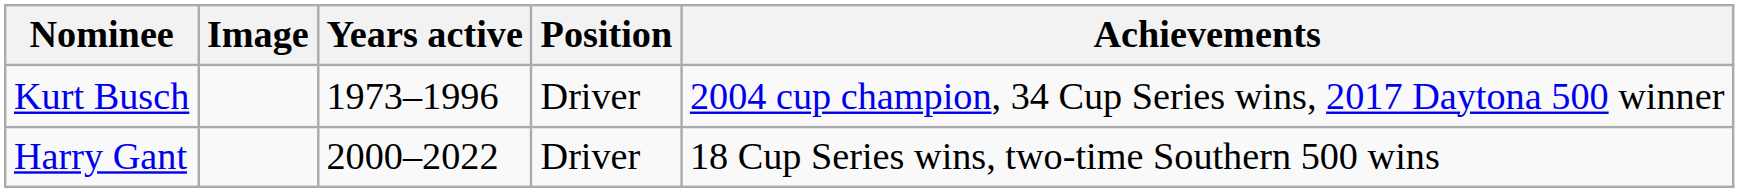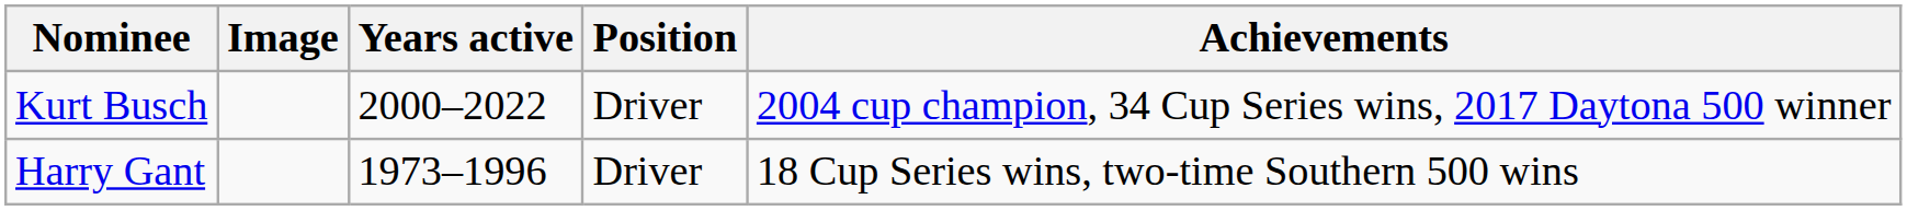Kurt Busch | Years active: 1973–1996 -> 2000–2022
Harry Gant | Years active: 2000–2022 -> 1973–1996
